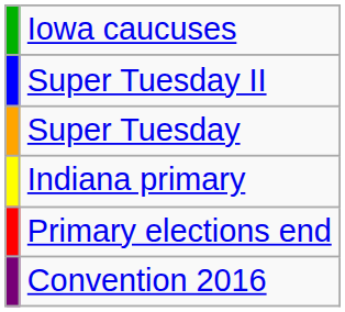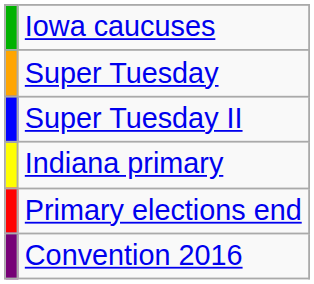rows swapped: Super Tuesday <-> Super Tuesday II
